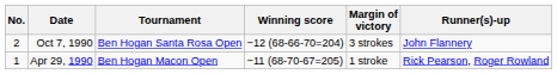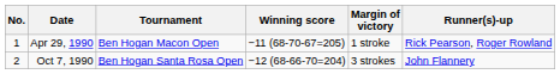rows swapped: Apr 29, 1990 <-> Oct 7, 1990
